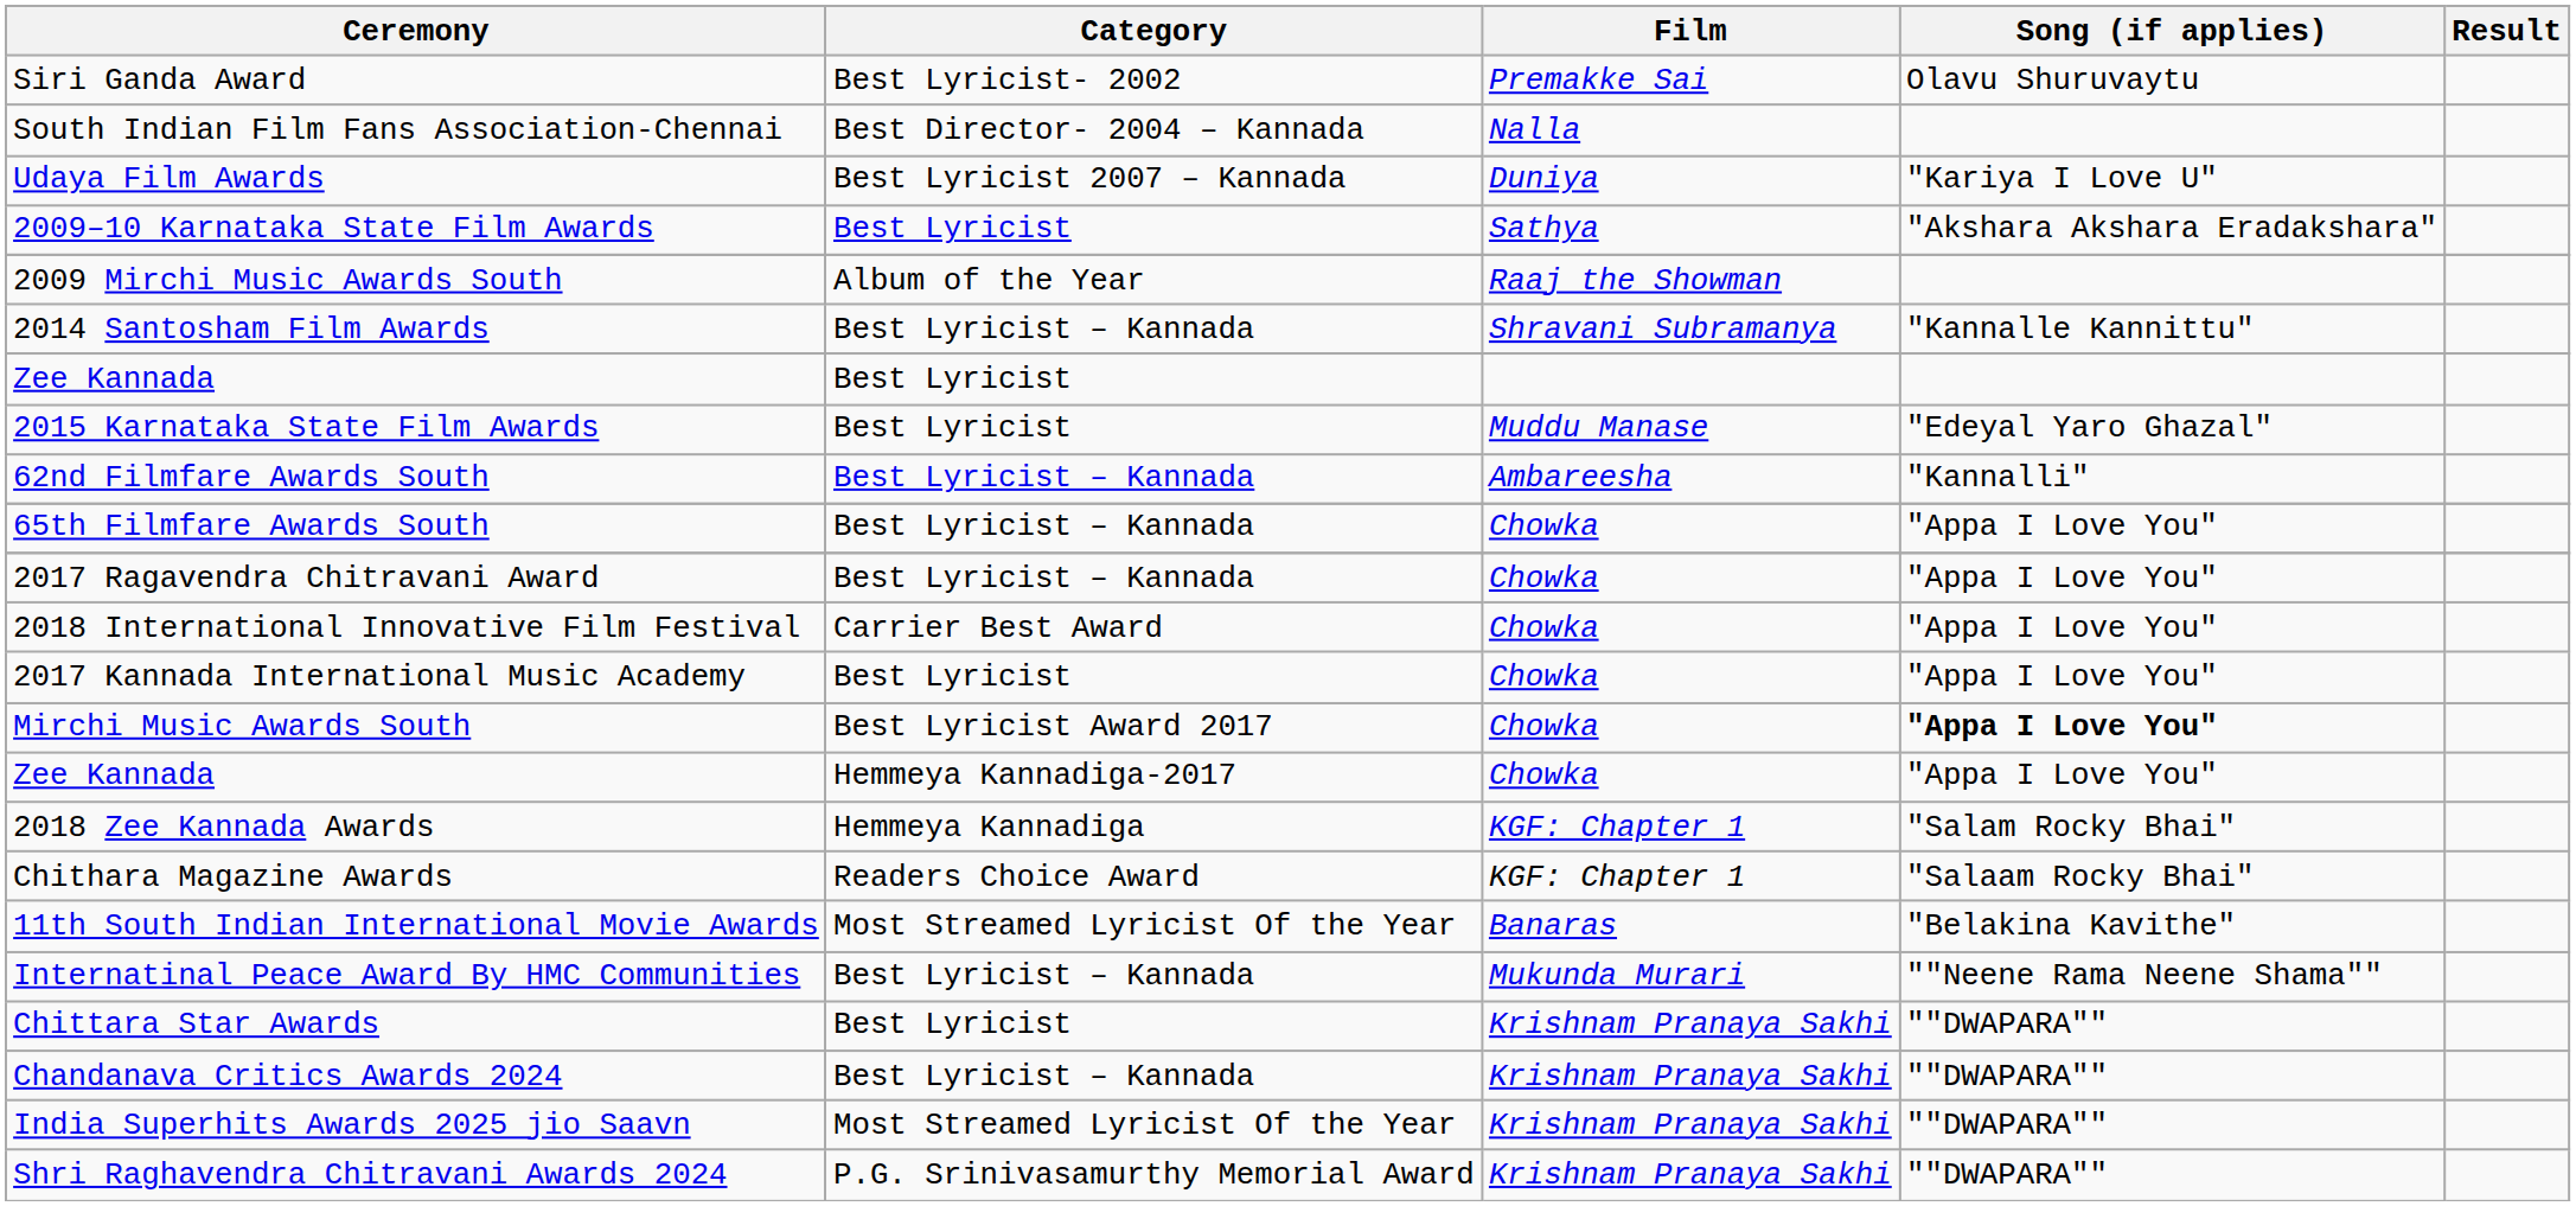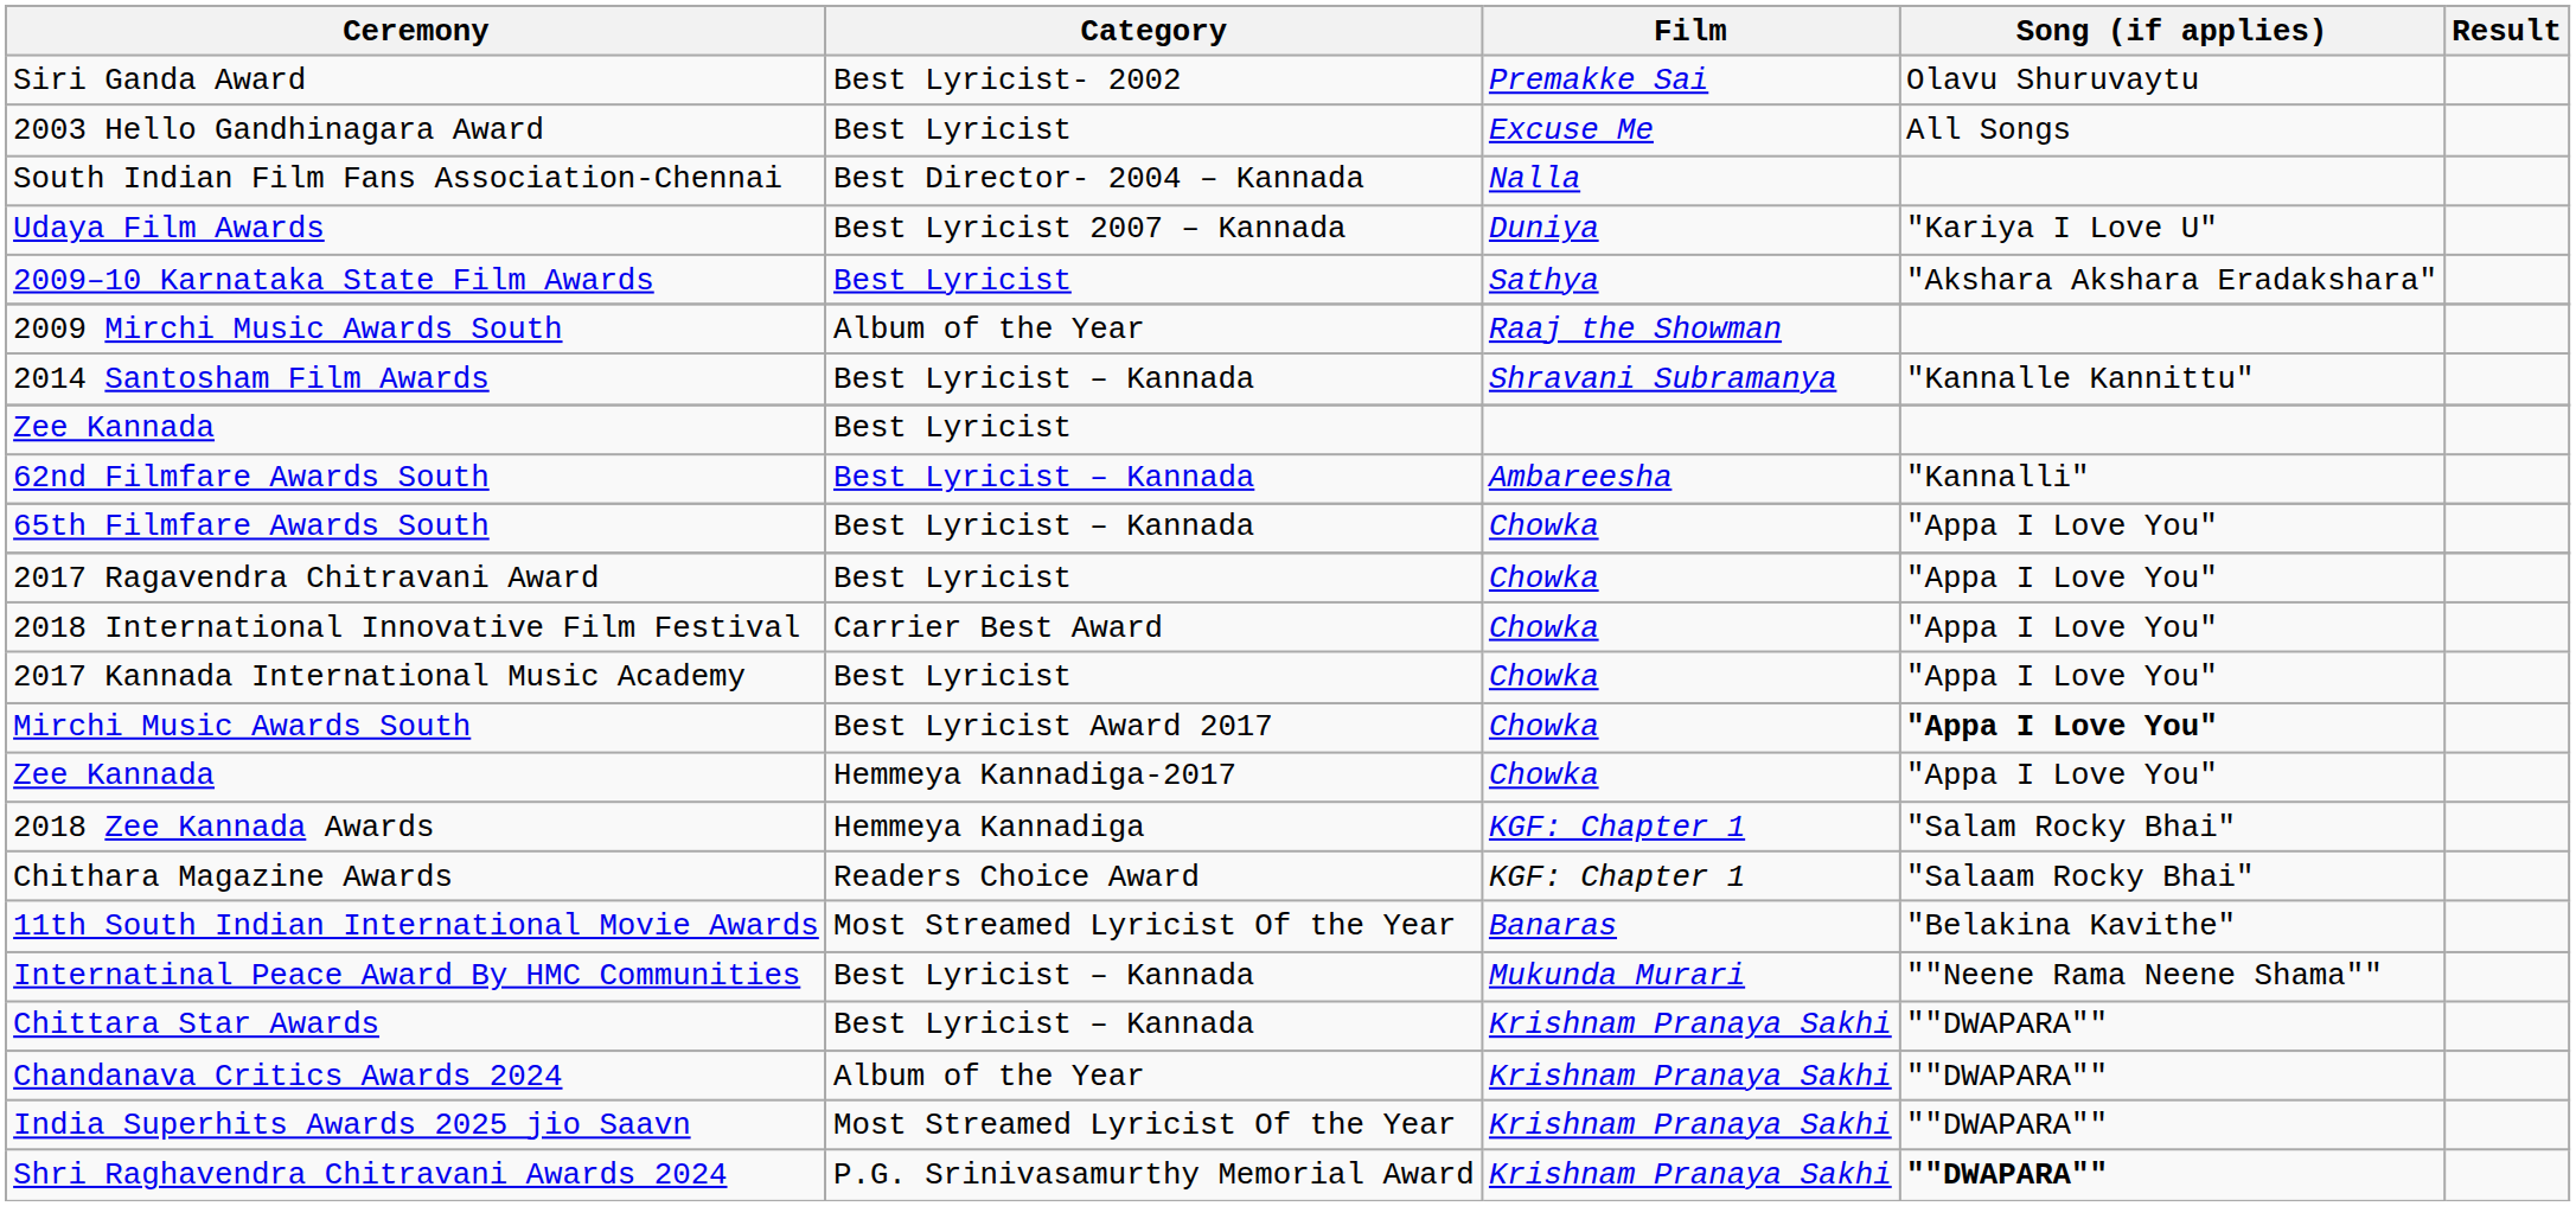+ row: 2003 Hello Gandhinagara Award | Best Lyricist | Excuse Me | All Songs
- row: 2015 Karnataka State Film Awards | Best Lyricist | Muddu Manase | "Edeyal Yaro Ghazal"
2017 Ragavendra Chitravani Award | Category: Best Lyricist – Kannada -> Best Lyricist
Chittara Star Awards | Category: Best Lyricist -> Best Lyricist – Kannada
Chandanava Critics Awards 2024 | Category: Best Lyricist – Kannada -> Album of the Year
Shri Raghavendra Chitravani Awards 2024 | Song (if applies): normal -> bold
